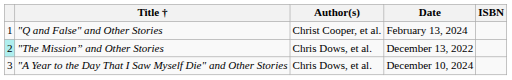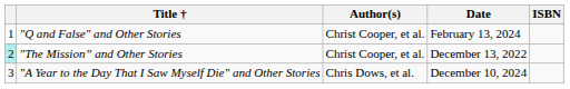"The Mission” and Other Stories | Author(s): Chris Dows, et al. -> Christ Cooper, et al.
